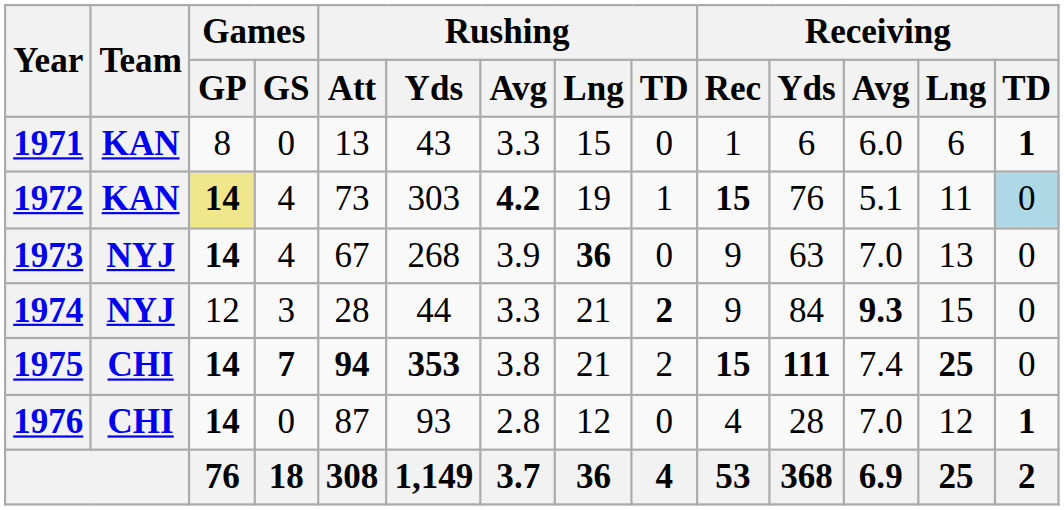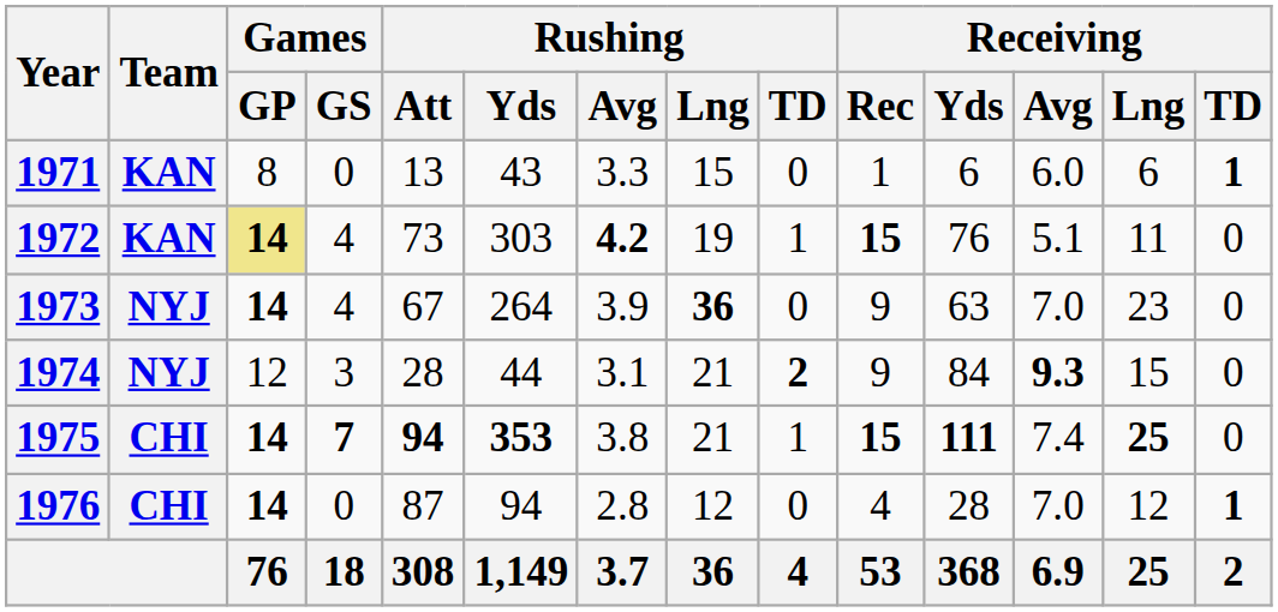1972 | Receiving / TD: lightblue background -> no background
1973 | Rushing / Yds: 268 -> 264
1973 | Receiving / Lng: 13 -> 23
1974 | Rushing / Avg: 3.3 -> 3.1
1975 | Rushing / TD: 2 -> 1
1976 | Rushing / Yds: 93 -> 94
